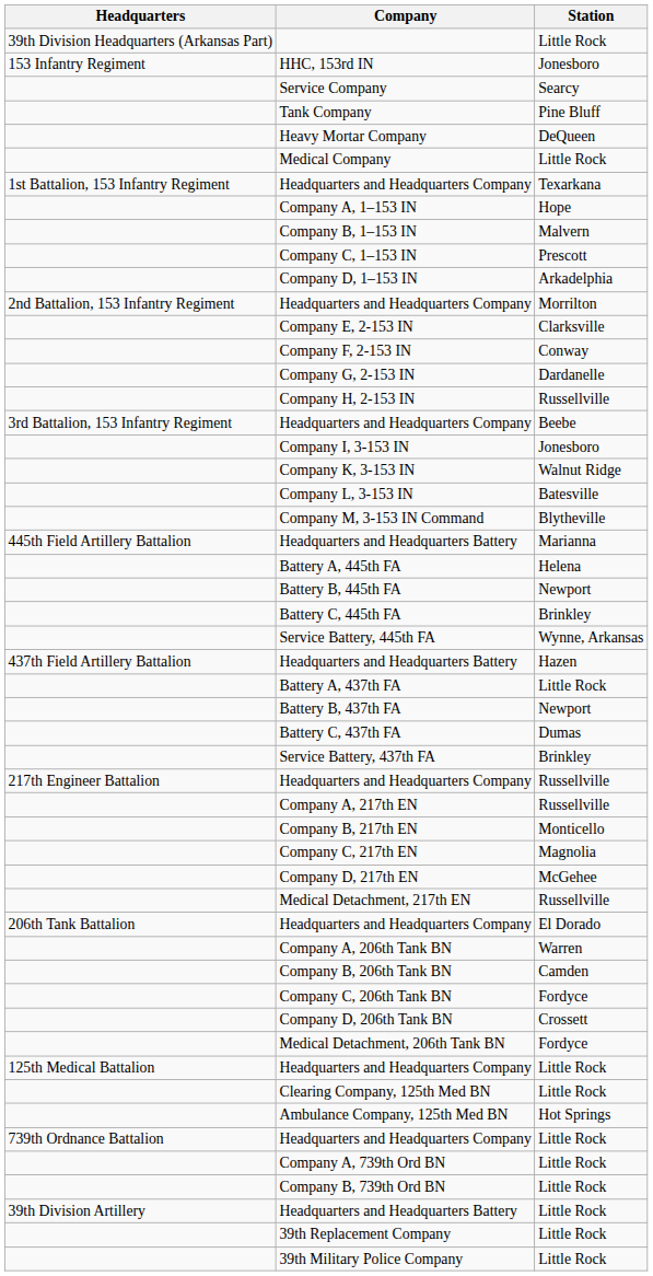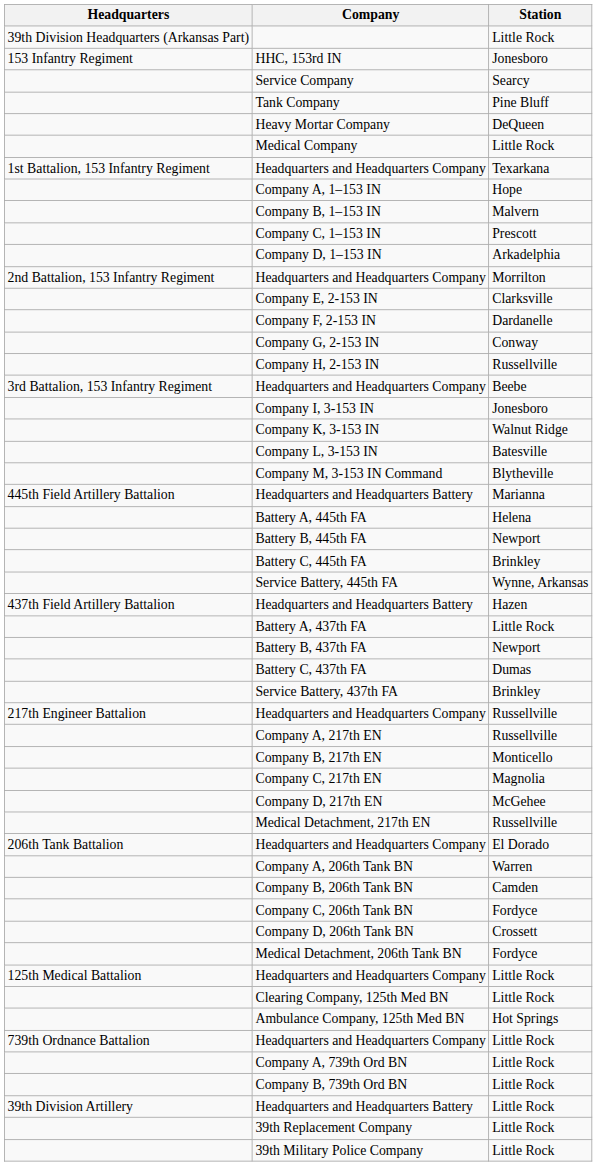Company F, 2-153 IN | Station: Conway -> Dardanelle
Company G, 2-153 IN | Station: Dardanelle -> Conway
